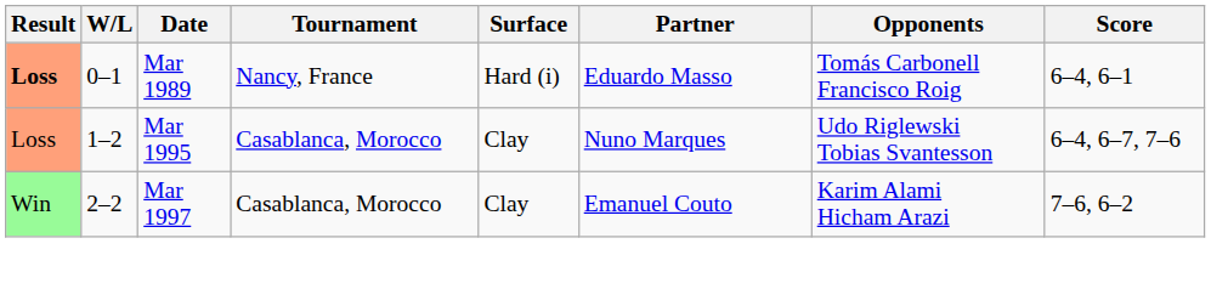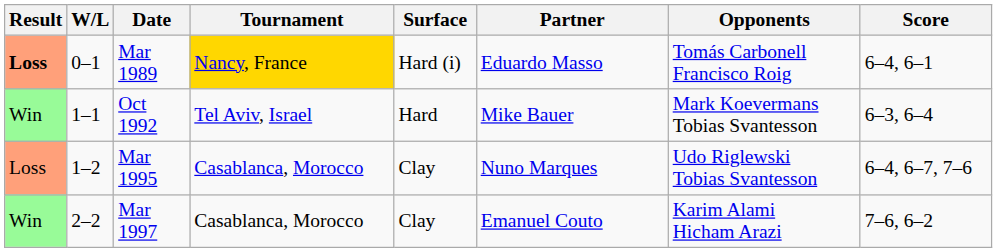Mar 1989 | Tournament: no background -> gold background
+ row: Win | 1–1 | Oct 1992 | Tel Aviv, Israel | Hard | Mike Bauer | Mark Koevermans Tobias Svantesson | 6–3, 6–4
